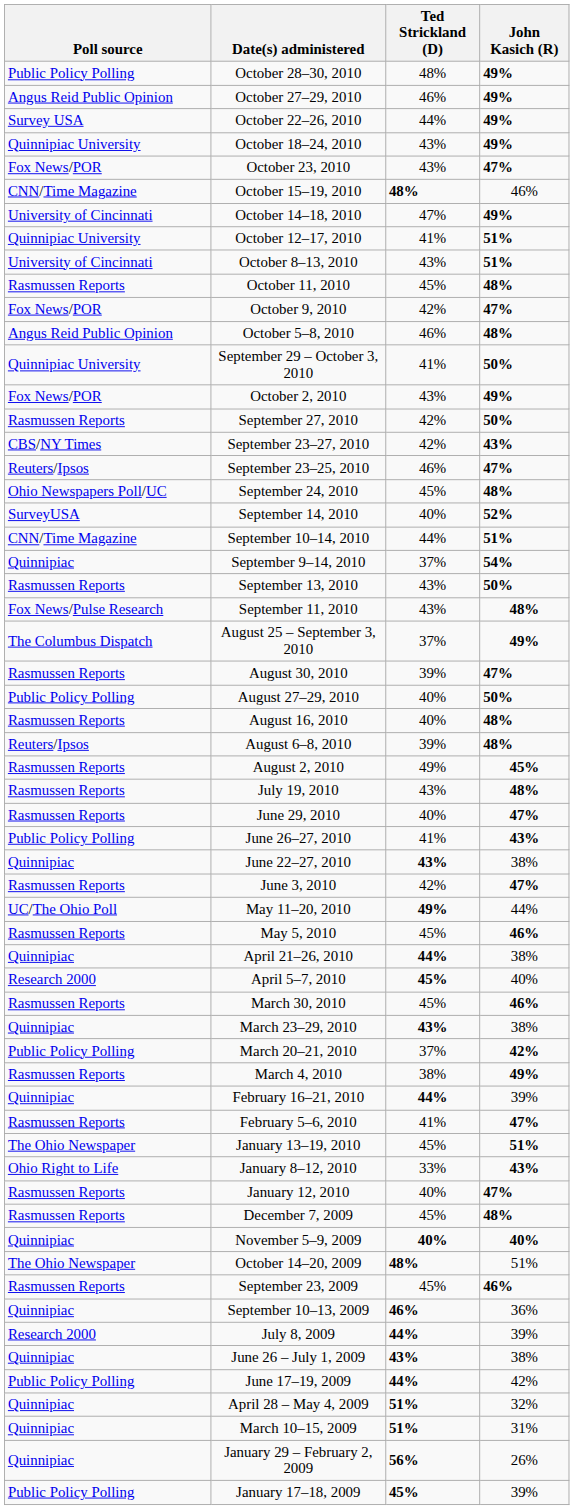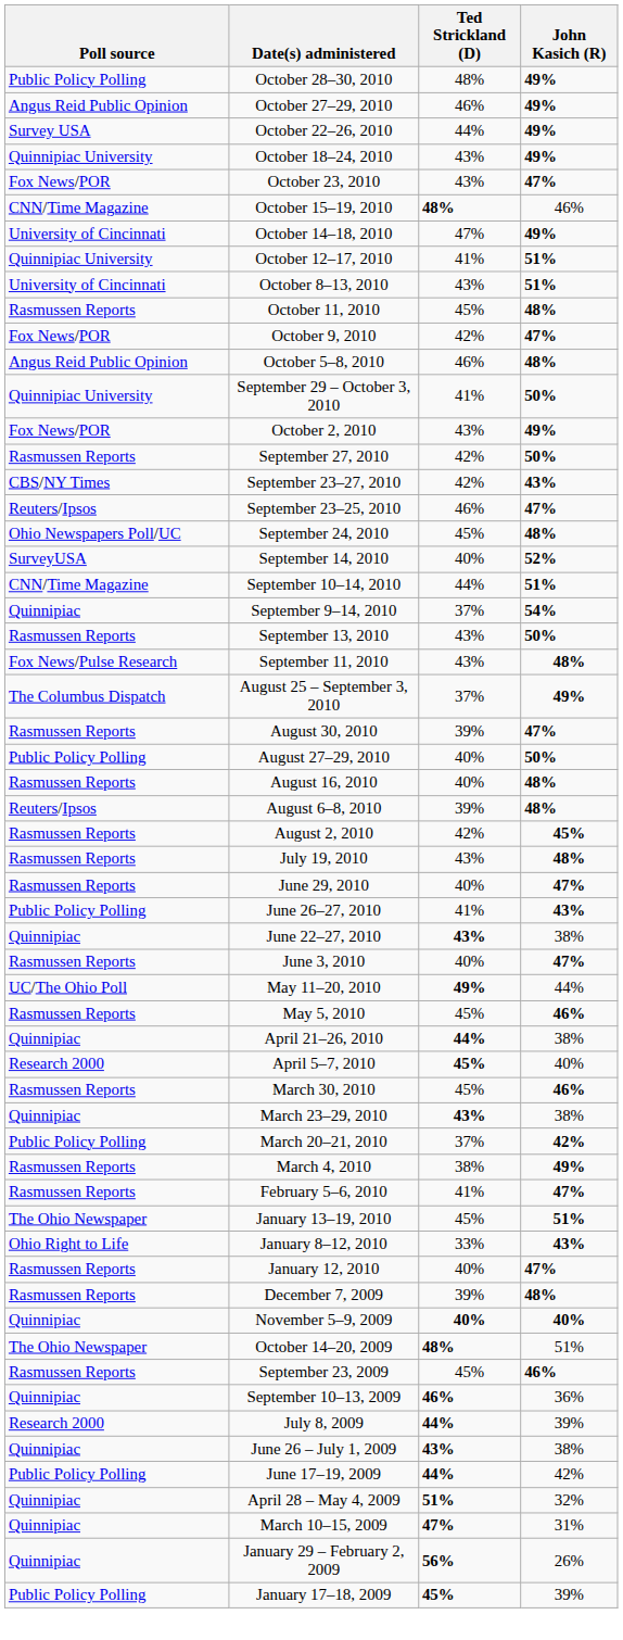August 2, 2010 | Ted Strickland (D): 49% -> 42%
June 3, 2010 | Ted Strickland (D): 42% -> 40%
- row: Quinnipiac | February 16–21, 2010 | 44% | 39%
December 7, 2009 | Ted Strickland (D): 45% -> 39%
March 10–15, 2009 | Ted Strickland (D): 51% -> 47%
